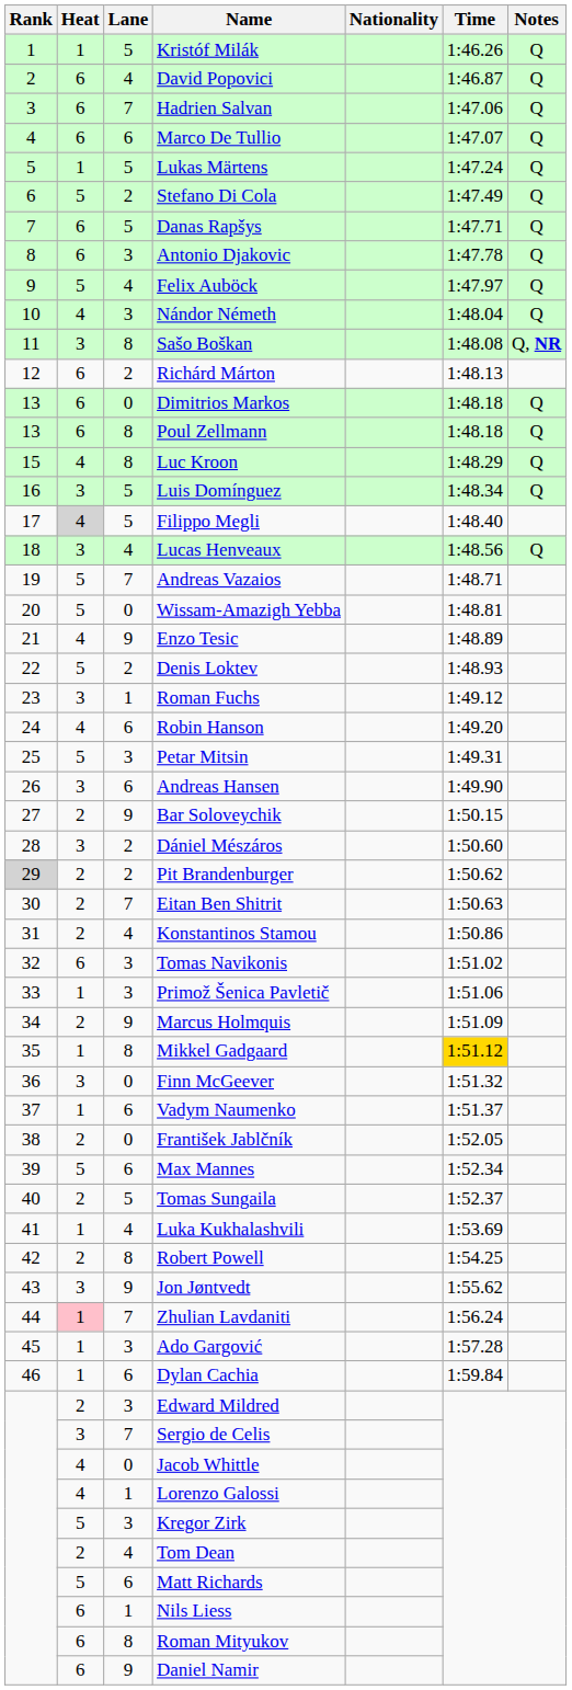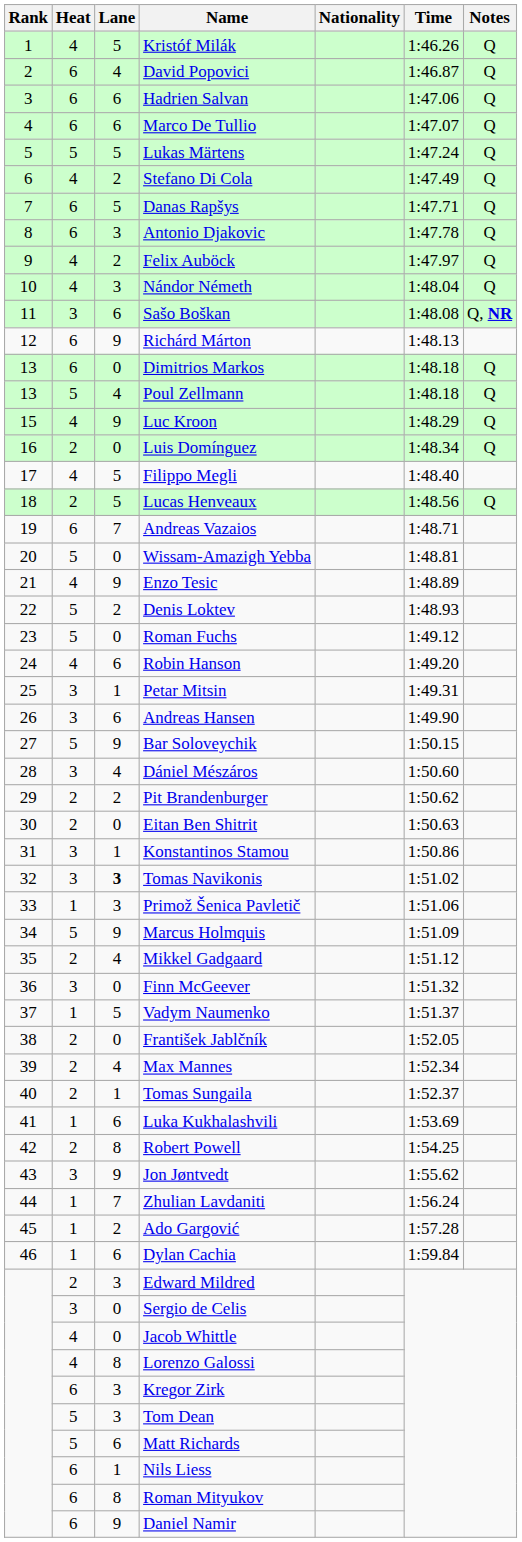Kristóf Milák | Heat: 1 -> 4
Hadrien Salvan | Lane: 7 -> 6
Lukas Märtens | Heat: 1 -> 5
Stefano Di Cola | Heat: 5 -> 4
Felix Auböck | Heat: 5 -> 4
Felix Auböck | Lane: 4 -> 2
Sašo Boškan | Lane: 8 -> 6
Richárd Márton | Lane: 2 -> 9
Poul Zellmann | Heat: 6 -> 5
Poul Zellmann | Lane: 8 -> 4
Luc Kroon | Lane: 8 -> 9
Luis Domínguez | Heat: 3 -> 2
Luis Domínguez | Lane: 5 -> 0
Filippo Megli | Heat: lightgrey background -> no background
Lucas Henveaux | Heat: 3 -> 2
Lucas Henveaux | Lane: 4 -> 5
Andreas Vazaios | Heat: 5 -> 6
Roman Fuchs | Heat: 3 -> 5
Roman Fuchs | Lane: 1 -> 0
Petar Mitsin | Heat: 5 -> 3
Petar Mitsin | Lane: 3 -> 1
Bar Soloveychik | Heat: 2 -> 5
Dániel Mészáros | Lane: 2 -> 4
Pit Brandenburger | Rank: lightgrey background -> no background
Eitan Ben Shitrit | Lane: 7 -> 0
Konstantinos Stamou | Heat: 2 -> 3
Konstantinos Stamou | Lane: 4 -> 1
Tomas Navikonis | Heat: 6 -> 3
Tomas Navikonis | Lane: normal -> bold
Marcus Holmquis | Heat: 2 -> 5
Mikkel Gadgaard | Heat: 1 -> 2
Mikkel Gadgaard | Lane: 8 -> 4
Mikkel Gadgaard | Time: gold background -> no background
Vadym Naumenko | Lane: 6 -> 5
Max Mannes | Heat: 5 -> 2
Max Mannes | Lane: 6 -> 4
Tomas Sungaila | Lane: 5 -> 1
Luka Kukhalashvili | Lane: 4 -> 6
Zhulian Lavdaniti | Heat: pink background -> no background
Ado Gargović | Lane: 3 -> 2
Sergio de Celis | Lane: 7 -> 0
Lorenzo Galossi | Lane: 1 -> 8
Kregor Zirk | Heat: 5 -> 6
Tom Dean | Heat: 2 -> 5
Tom Dean | Lane: 4 -> 3
